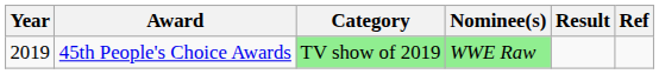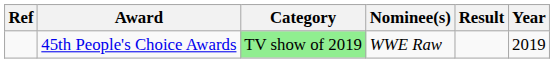columns swapped: Year <-> Ref
45th People's Choice Awards | Nominee(s): lightgreen background -> no background
